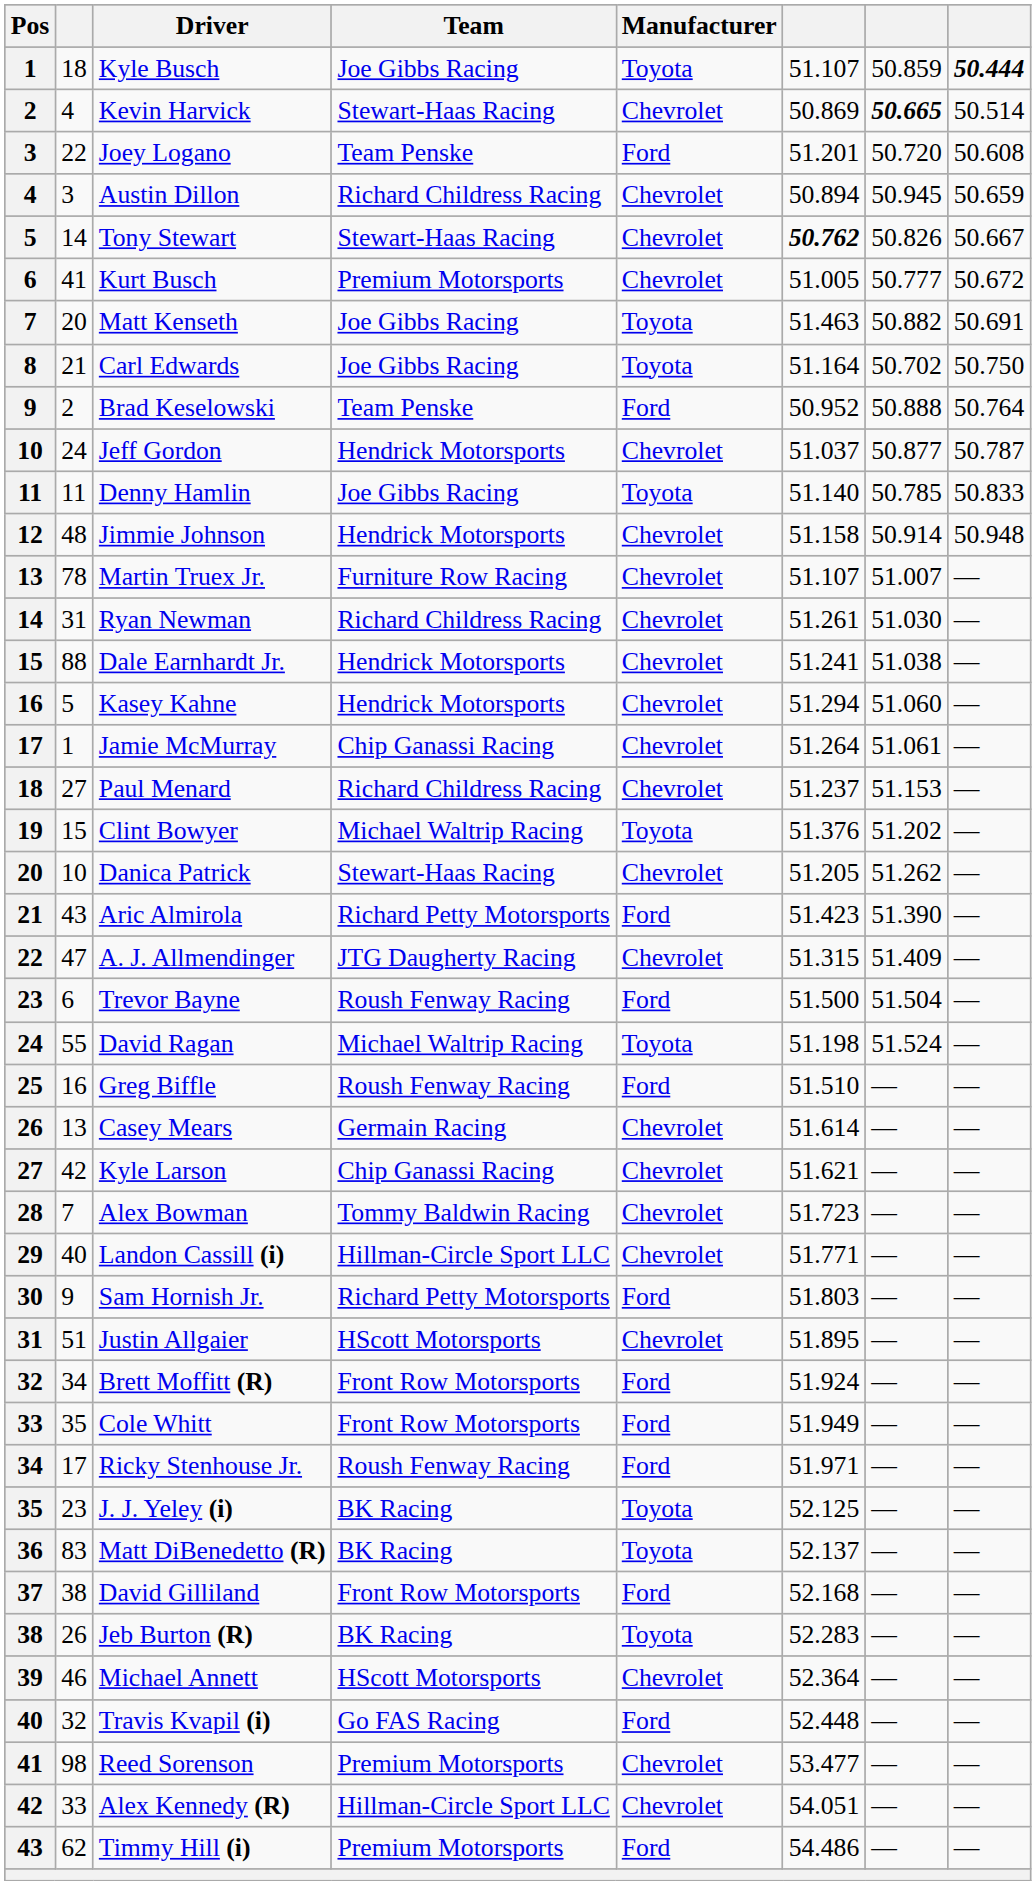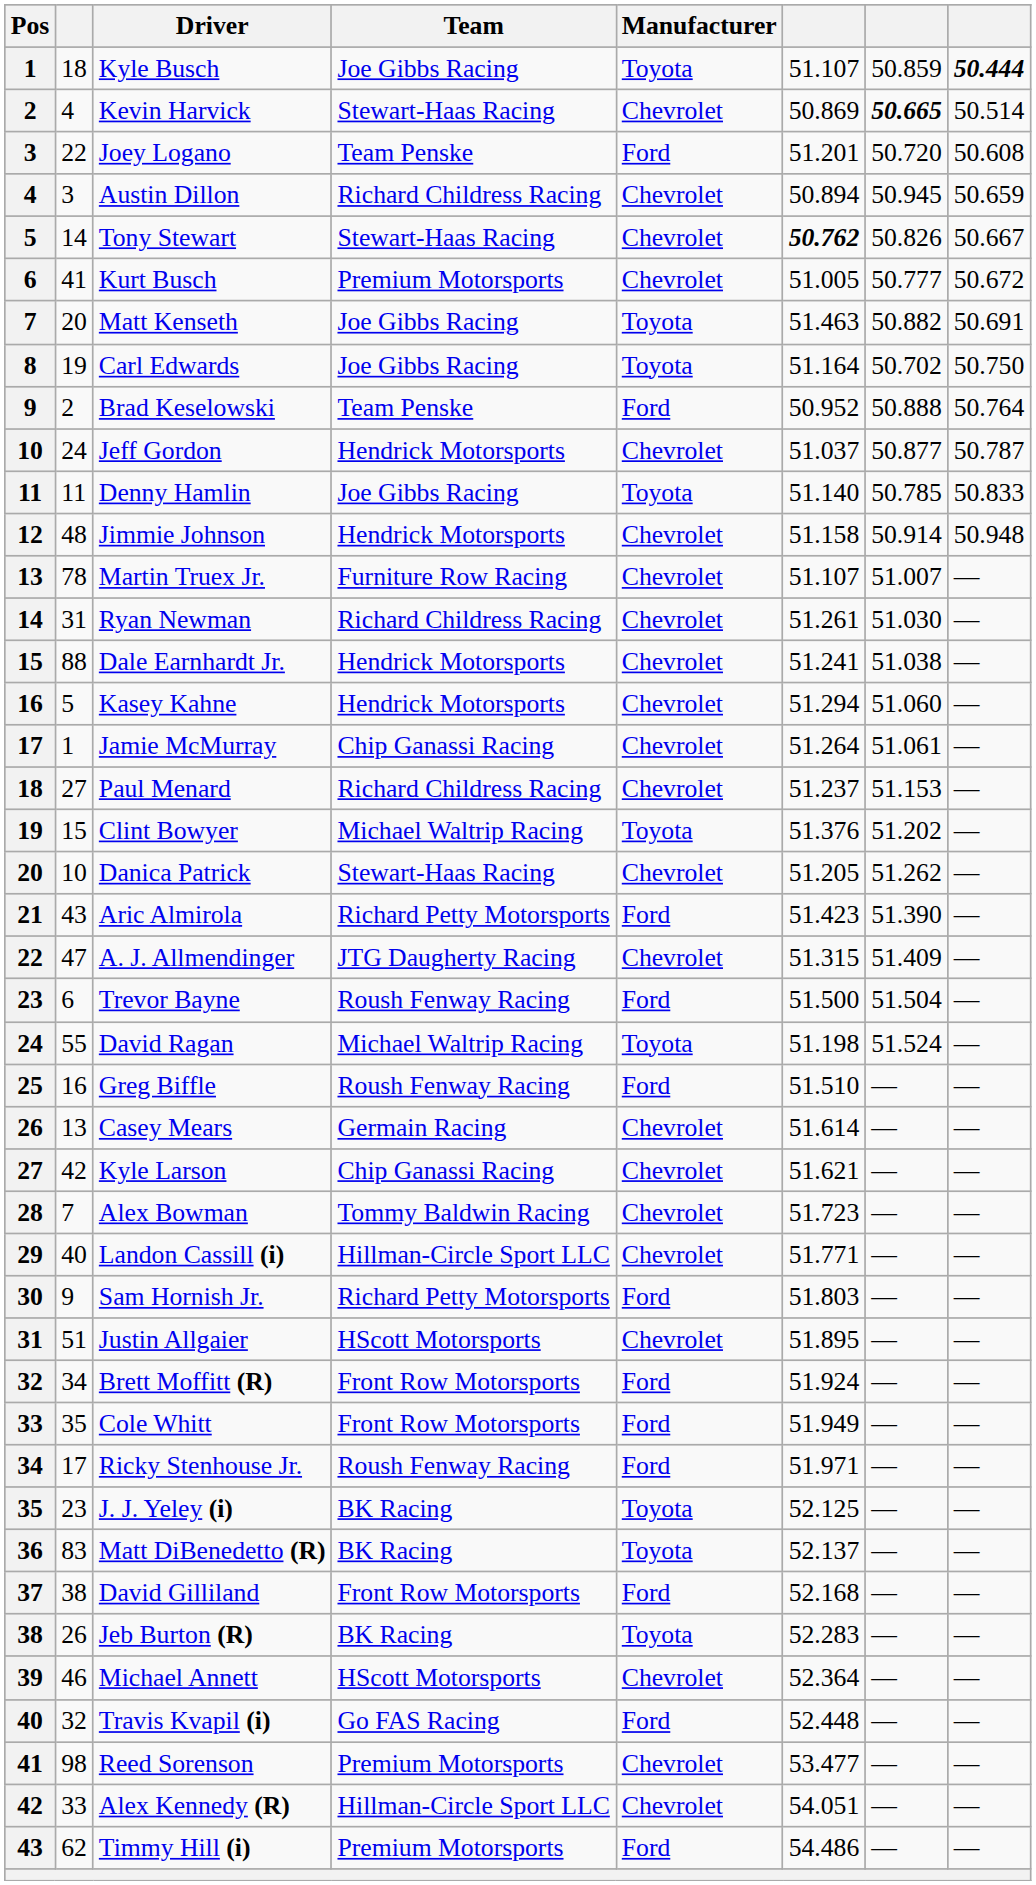Carl Edwards | column 2: 21 -> 19
